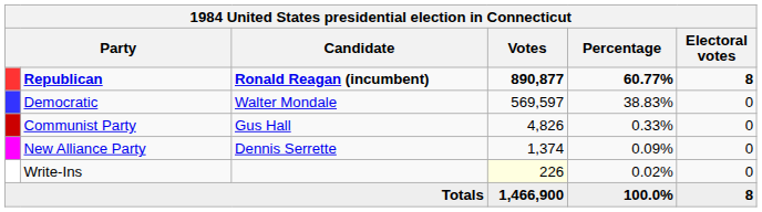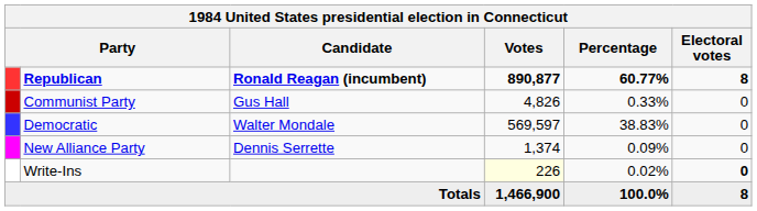rows swapped: Democratic <-> Communist Party
Write-Ins | Electoral votes: normal -> bold
